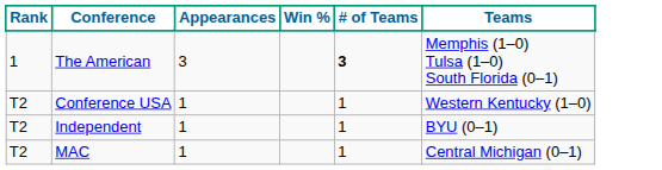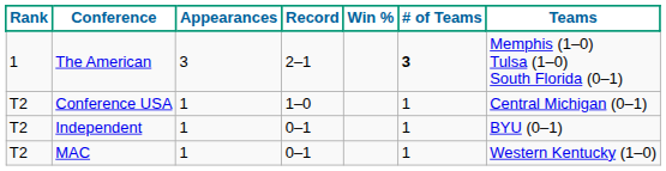+ column: Record | 2–1 | 1–0 | 0–1 | 0–1
Conference USA | Teams: Western Kentucky (1–0) -> Central Michigan (0–1)
MAC | Teams: Central Michigan (0–1) -> Western Kentucky (1–0)
